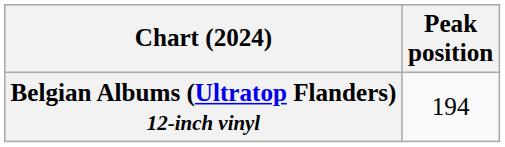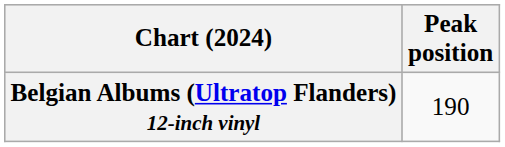Belgian Albums (Ultratop Flanders) 12-inch vinyl | Peak position: 194 -> 190
